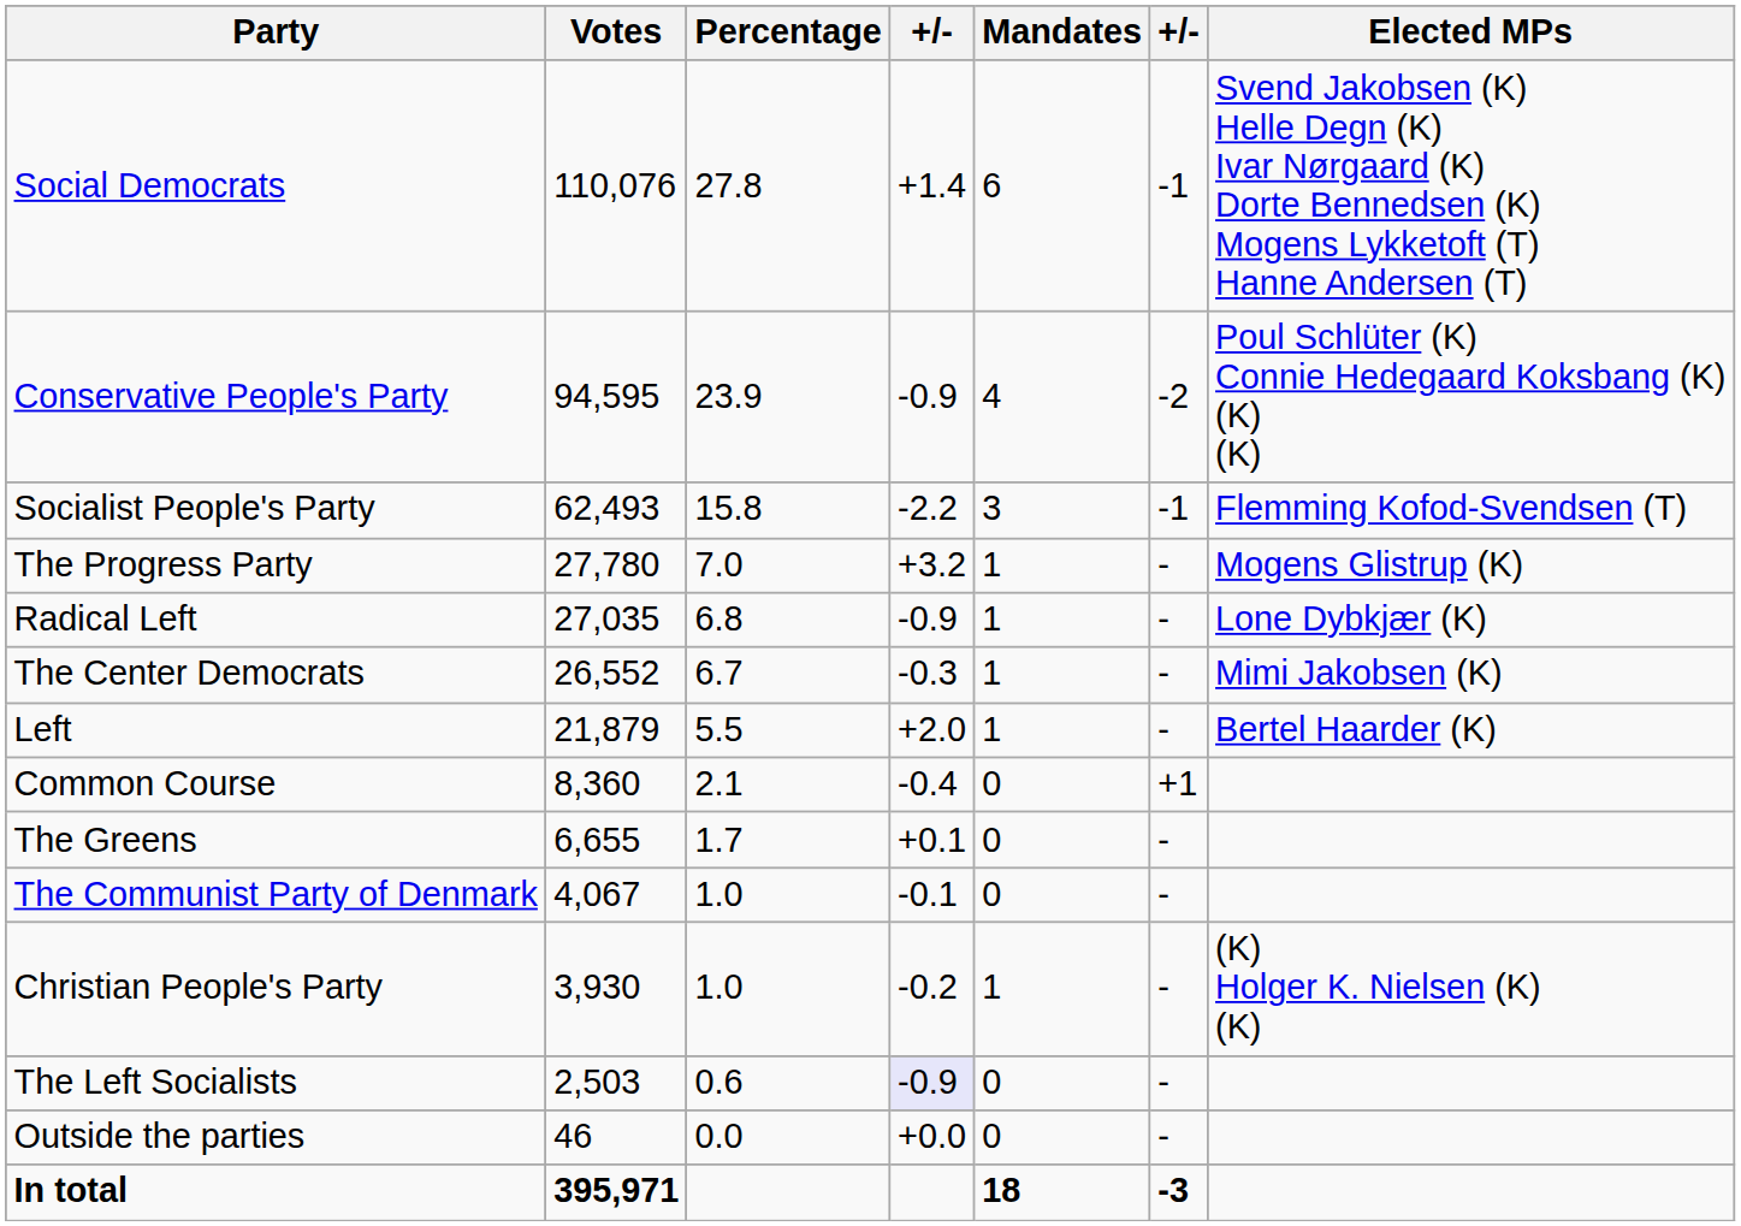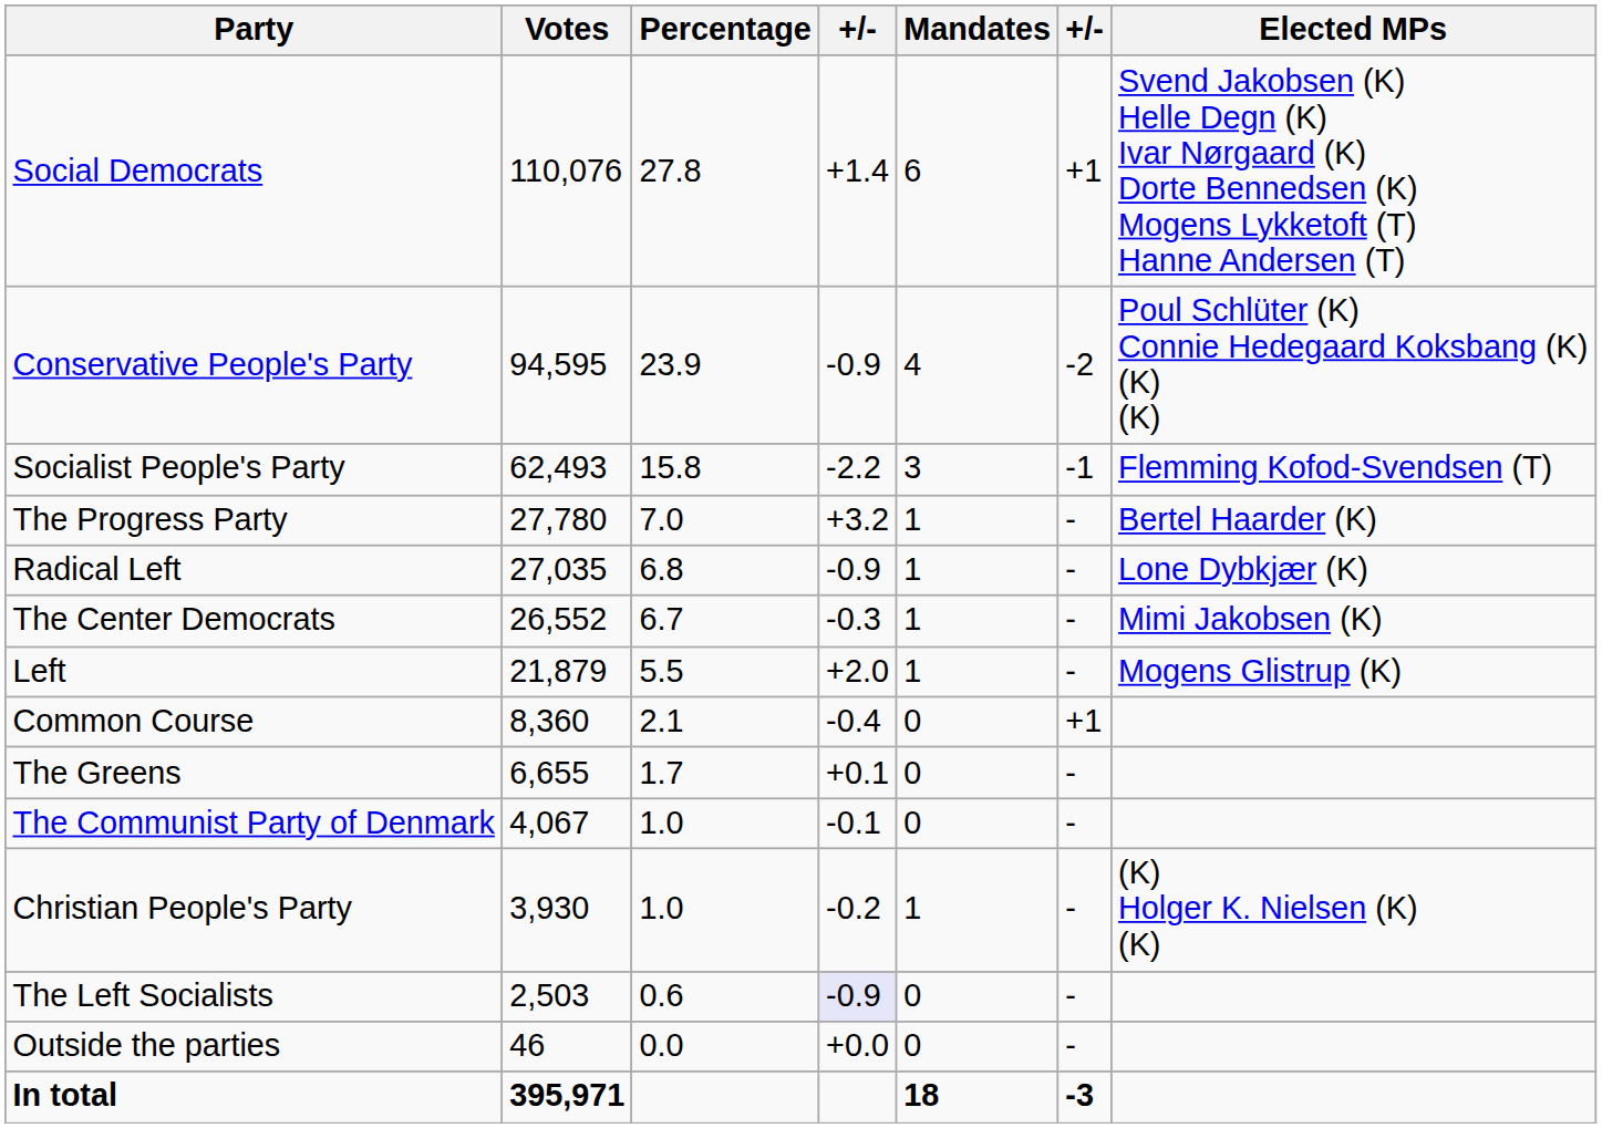Social Democrats | column 6: -1 -> +1
The Progress Party | Elected MPs: Mogens Glistrup (K) -> Bertel Haarder (K)
Left | Elected MPs: Bertel Haarder (K) -> Mogens Glistrup (K)
